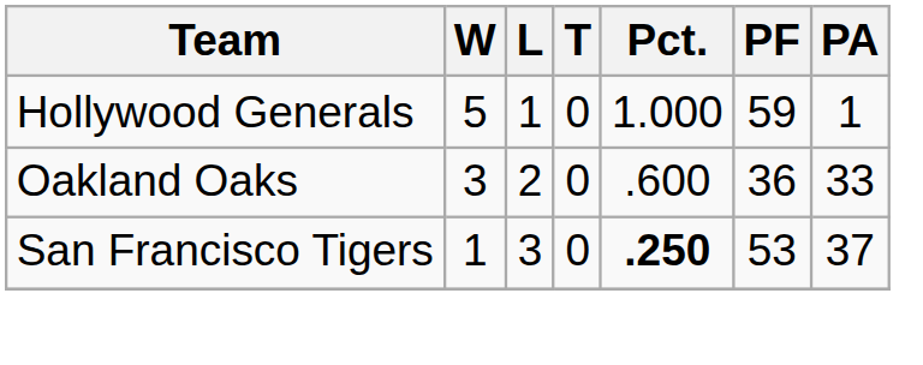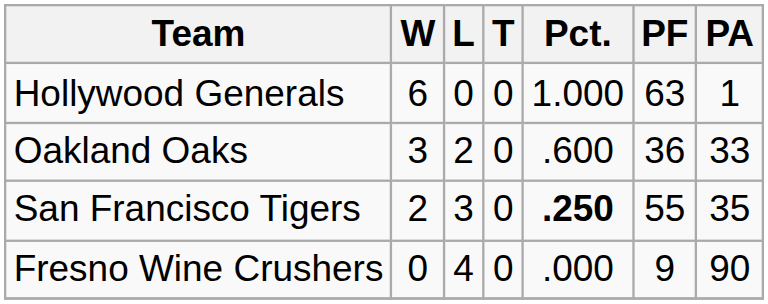Hollywood Generals | W: 5 -> 6
Hollywood Generals | L: 1 -> 0
Hollywood Generals | PF: 59 -> 63
San Francisco Tigers | W: 1 -> 2
San Francisco Tigers | PF: 53 -> 55
San Francisco Tigers | PA: 37 -> 35
+ row: Fresno Wine Crushers | 0 | 4 | 0 | .000 | 9 | 90
